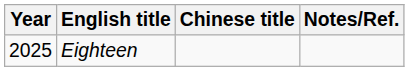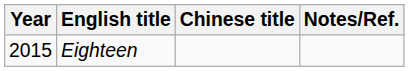Eighteen | Year: 2025 -> 2015
